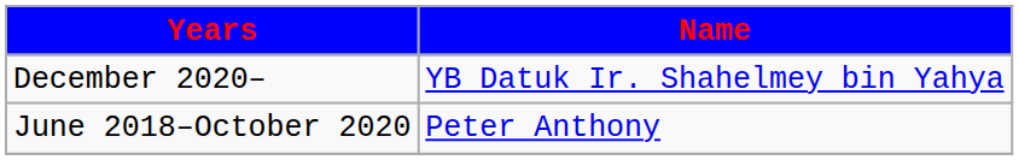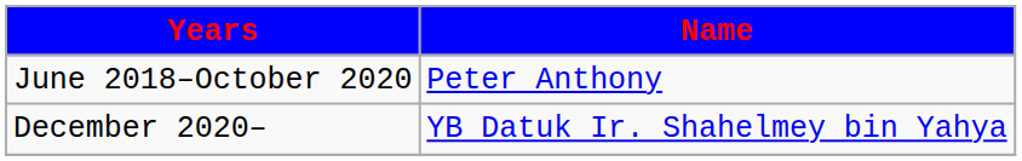rows swapped: June 2018–October 2020 <-> December 2020–
